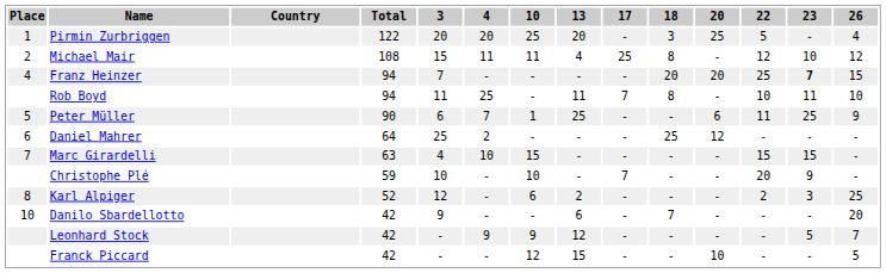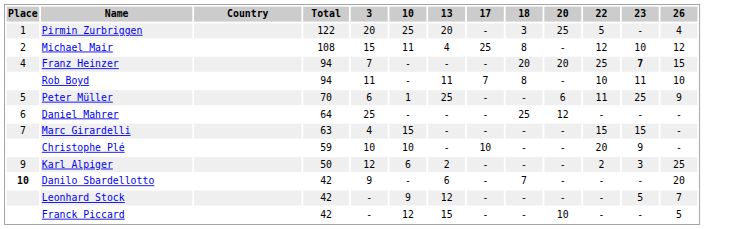- column: 4 | 20 | 11 | - | 25 | 7 | 2 | 10 | - | - | - | 9 | -
Peter Müller | Total: 90 -> 70
Christophe Plé | 17: 7 -> 10
Karl Alpiger | Place: 8 -> 9
Karl Alpiger | Total: 52 -> 50
Danilo Sbardellotto | Place: normal -> bold
